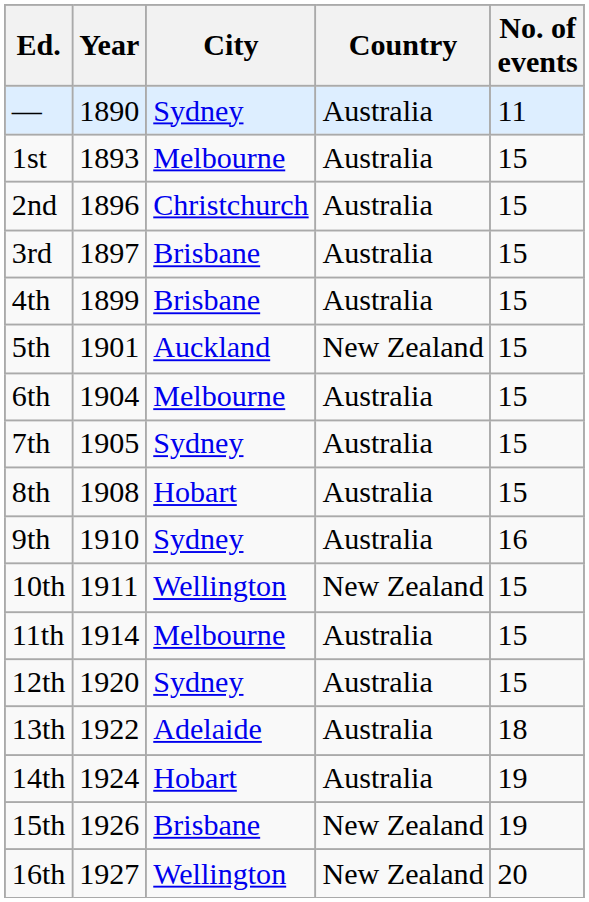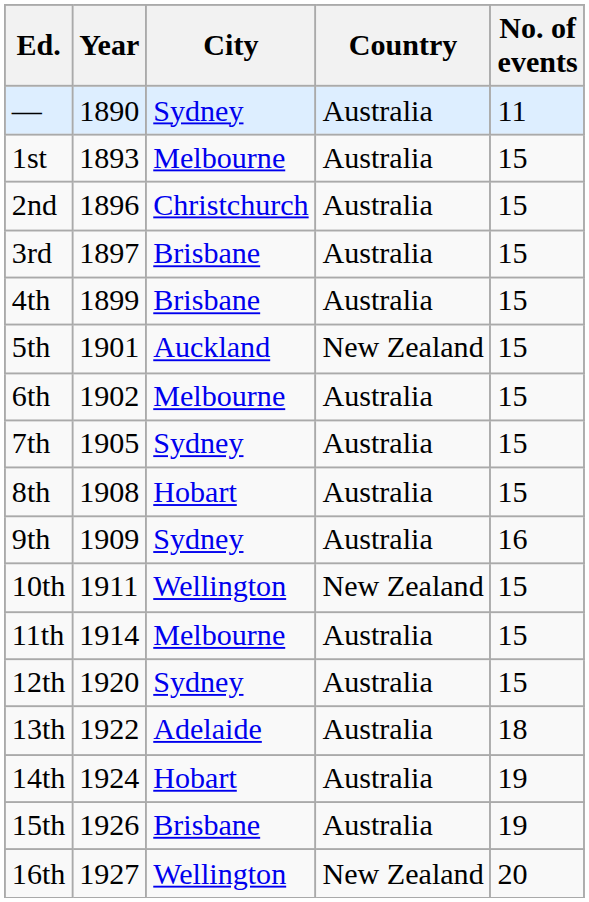6th | Year: 1904 -> 1902
9th | Year: 1910 -> 1909
15th | Country: New Zealand -> Australia
